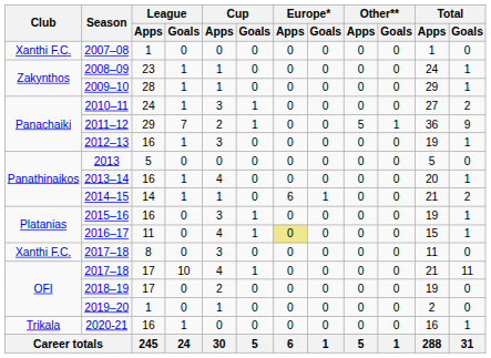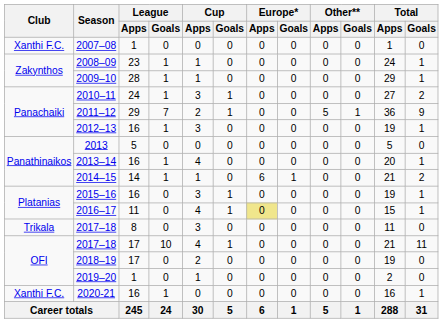2017–18 / 8 | Club: Xanthi F.C. -> Trikala
2020-21 | Club: Trikala -> Xanthi F.C.
